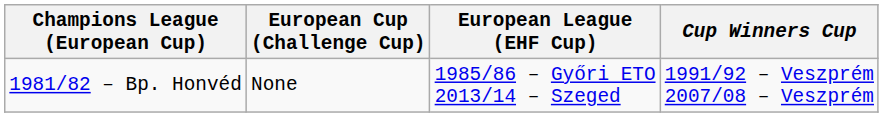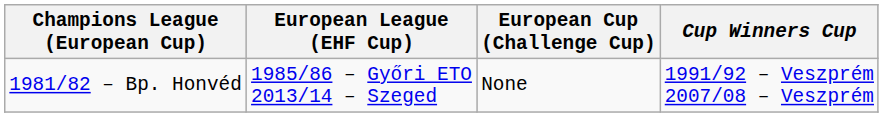columns swapped: European League (EHF Cup) <-> European Cup (Challenge Cup)
